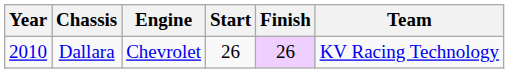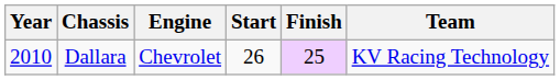Dallara | Finish: 26 -> 25
